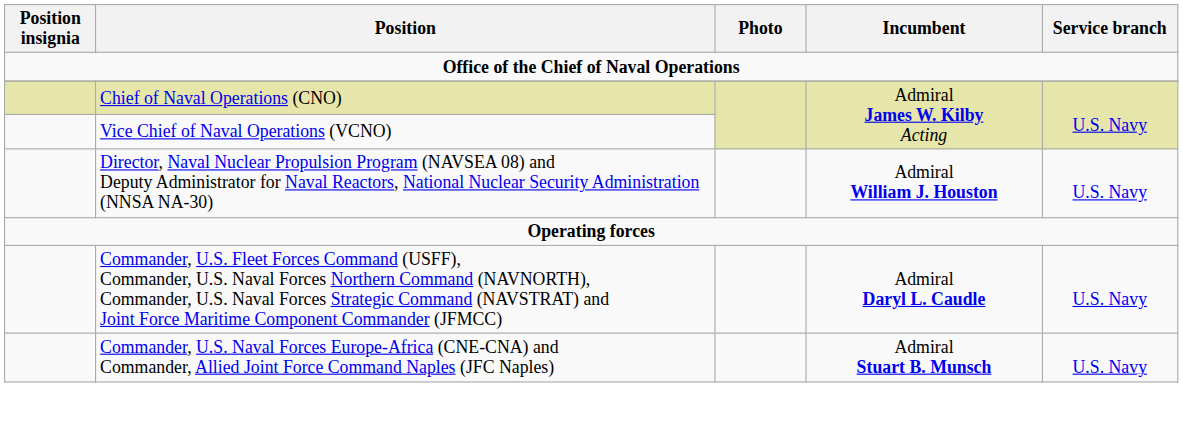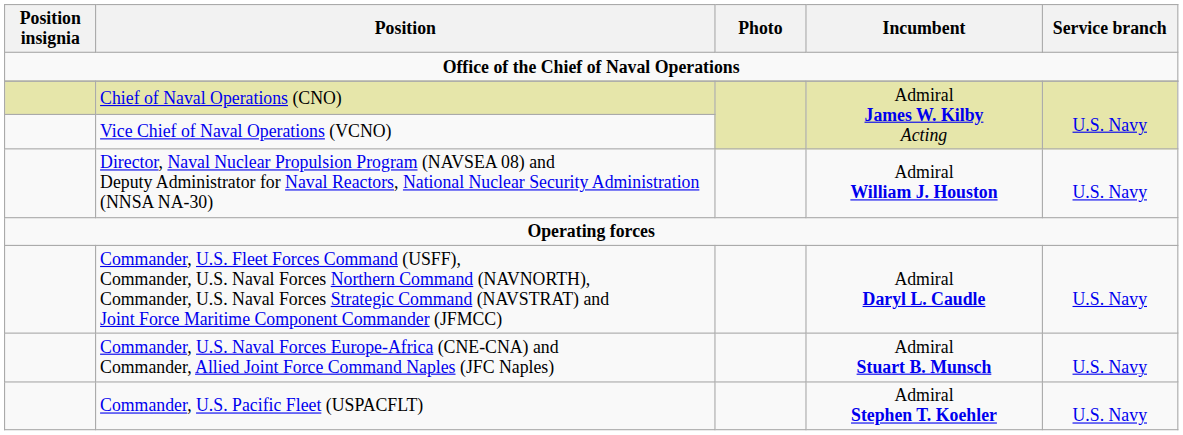+ row: Commander, U.S. Pacific Fleet (USPACFLT) | Admiral Stephen T. Koehler | U.S. Navy
